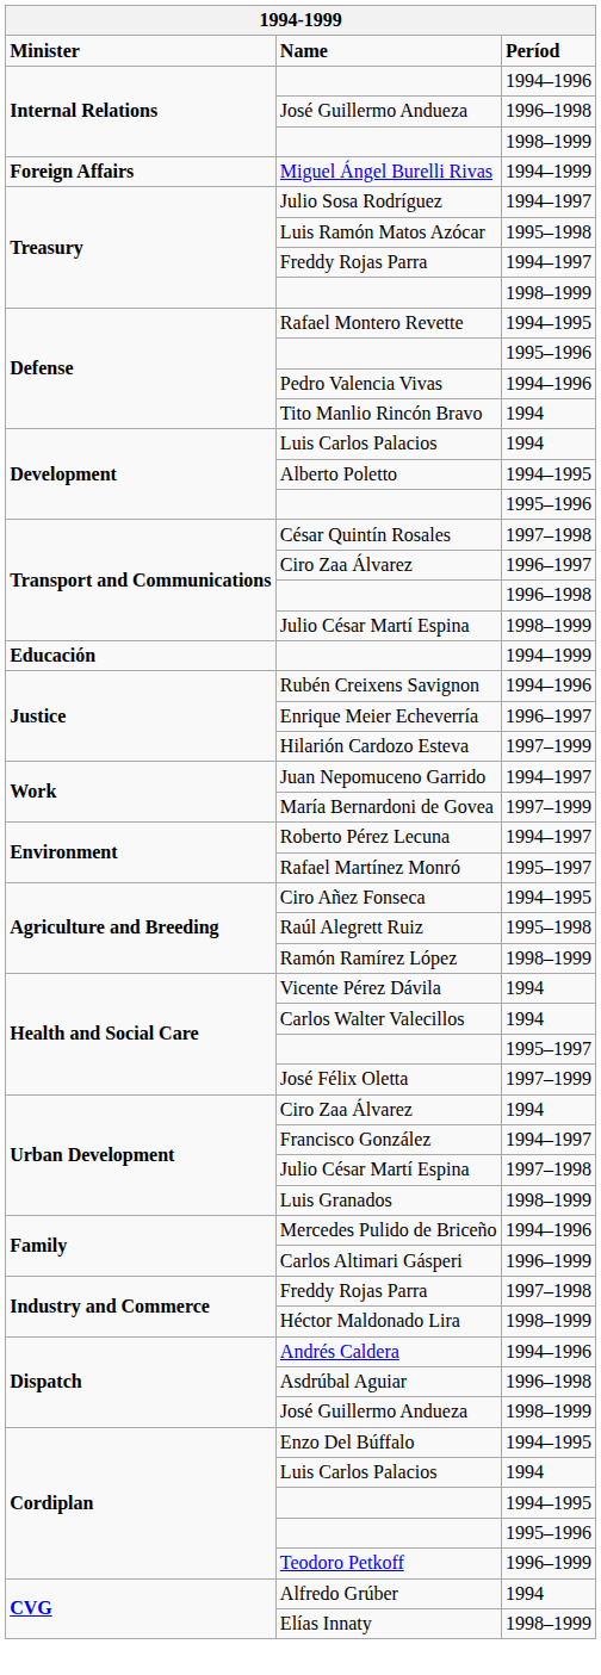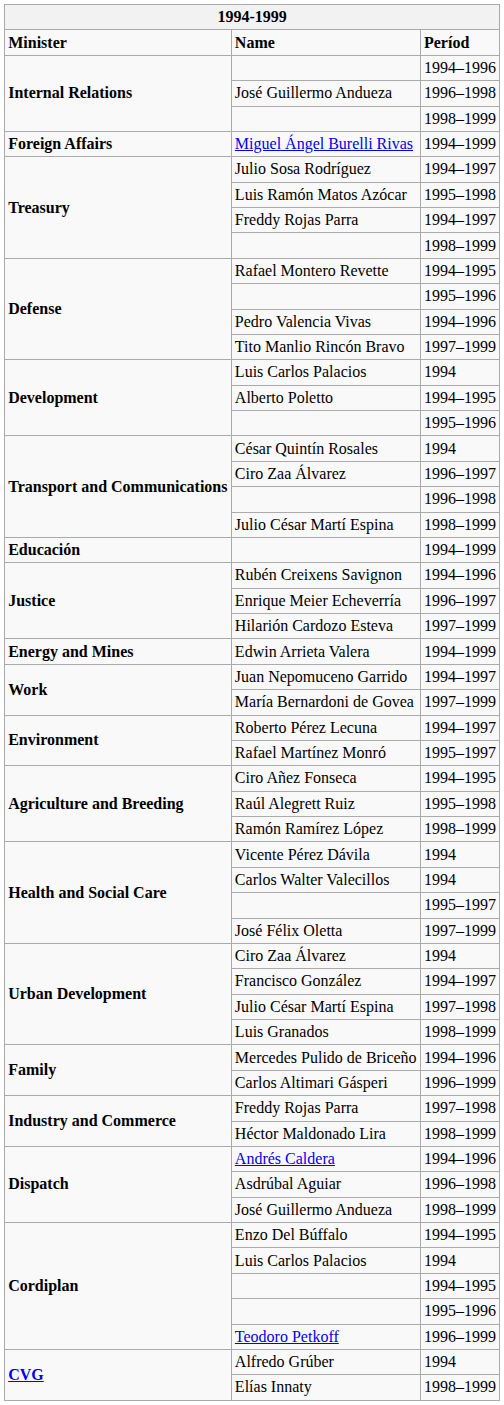Tito Manlio Rincón Bravo | Períod: 1994 -> 1997–1999
César Quintín Rosales | Períod: 1997–1998 -> 1994
+ row: Energy and Mines | Edwin Arrieta Valera | 1994–1999
